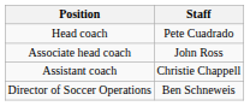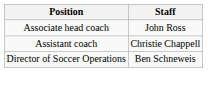- row: Head coach | Pete Cuadrado
